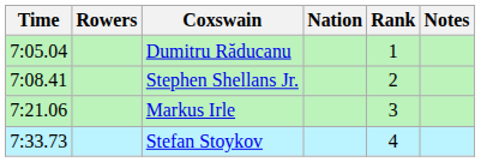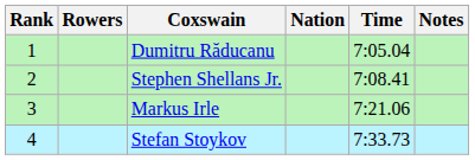columns swapped: Rank <-> Time
